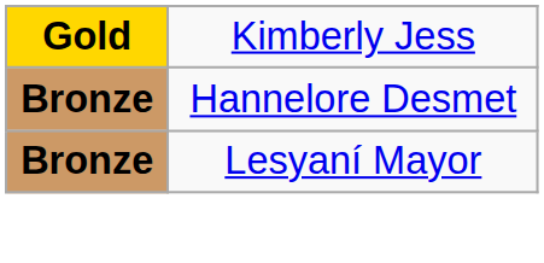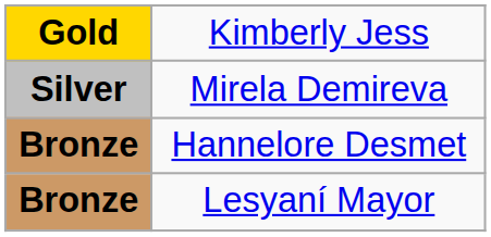+ row: Silver | Mirela Demireva
